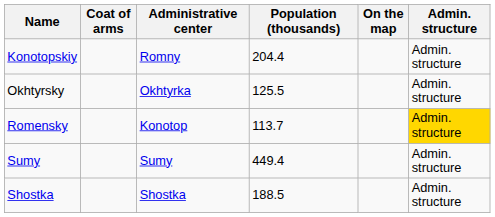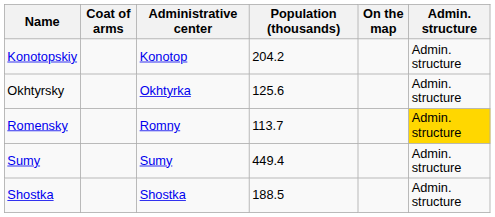Konotopskiy | Administrative center: Romny -> Konotop
Konotopskiy | Population (thousands): 204.4 -> 204.2
Okhtyrsky | Population (thousands): 125.5 -> 125.6
Romensky | Administrative center: Konotop -> Romny
